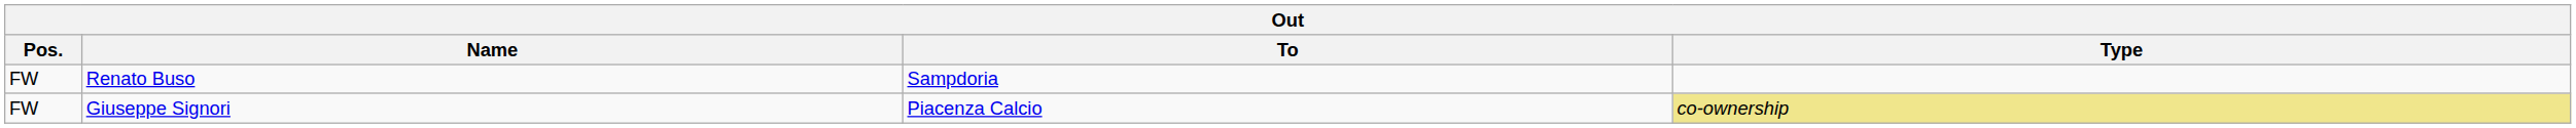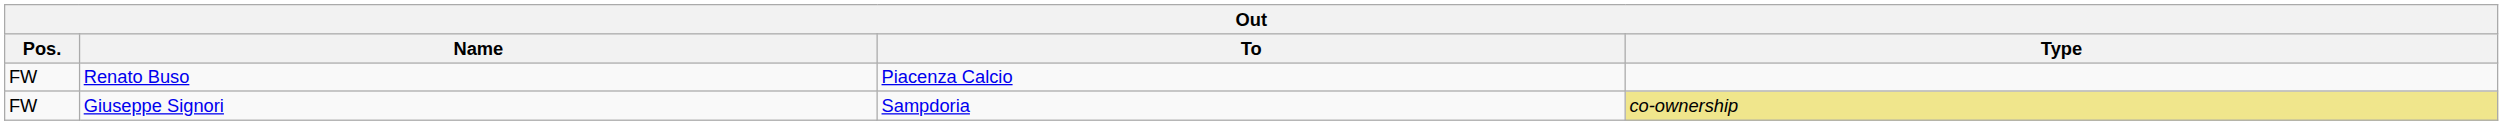Renato Buso | To: Sampdoria -> Piacenza Calcio
Giuseppe Signori | To: Piacenza Calcio -> Sampdoria
